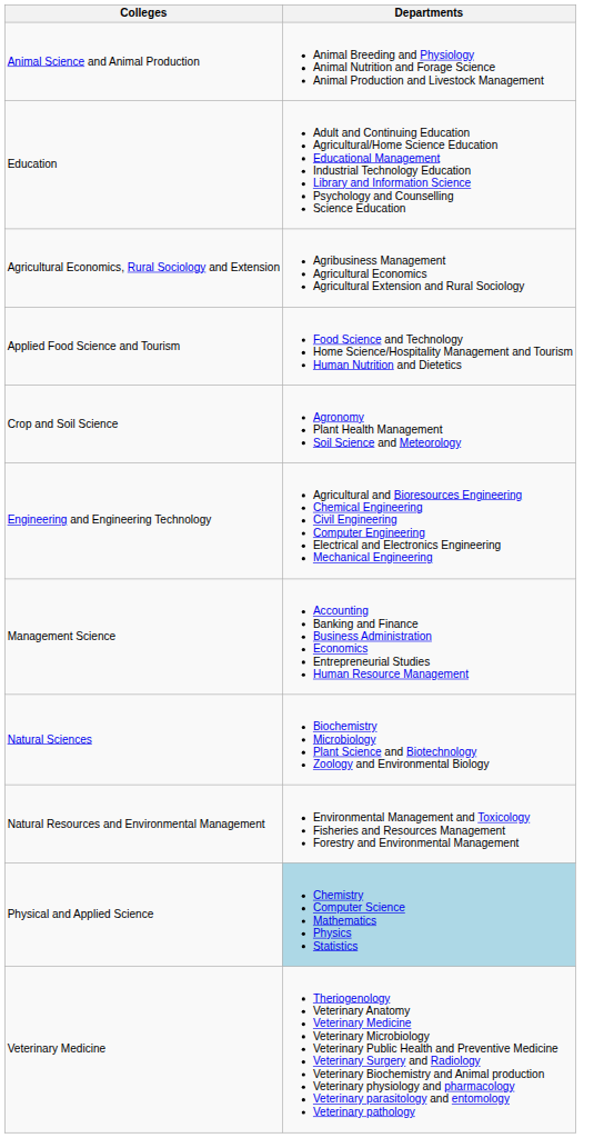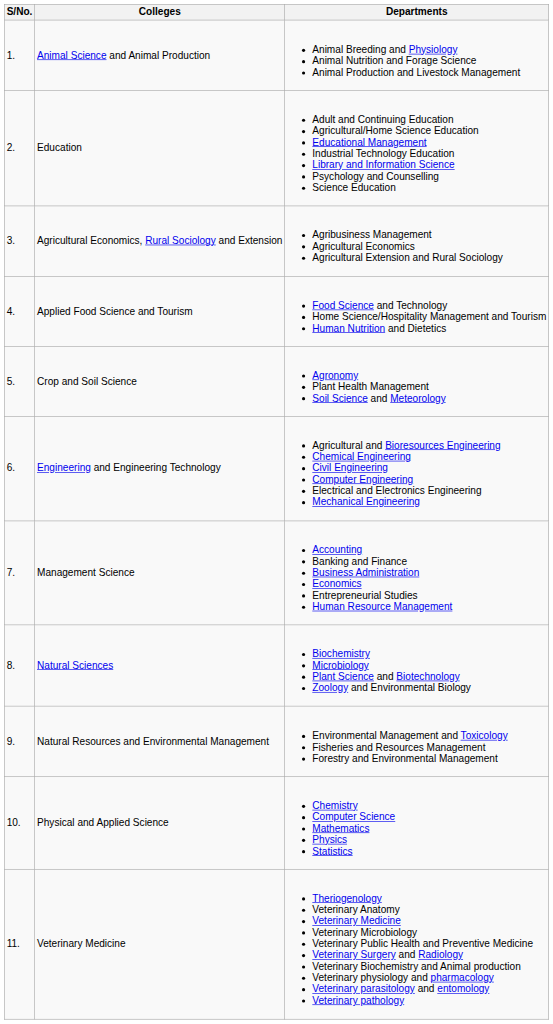+ column: S/No. | 1. | 2. | 3. | 4. | 5. | 6. | 7. | 8. | 9. | 10. | 11.
Physical and Applied Science | Departments: lightblue background -> no background
